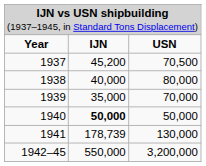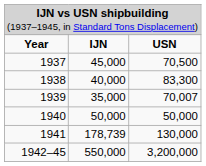1937 | column 2: 45,200 -> 45,000
1938 | column 3: 80,000 -> 83,300
1939 | column 3: 70,000 -> 70,007
1940 | column 2: bold -> normal
